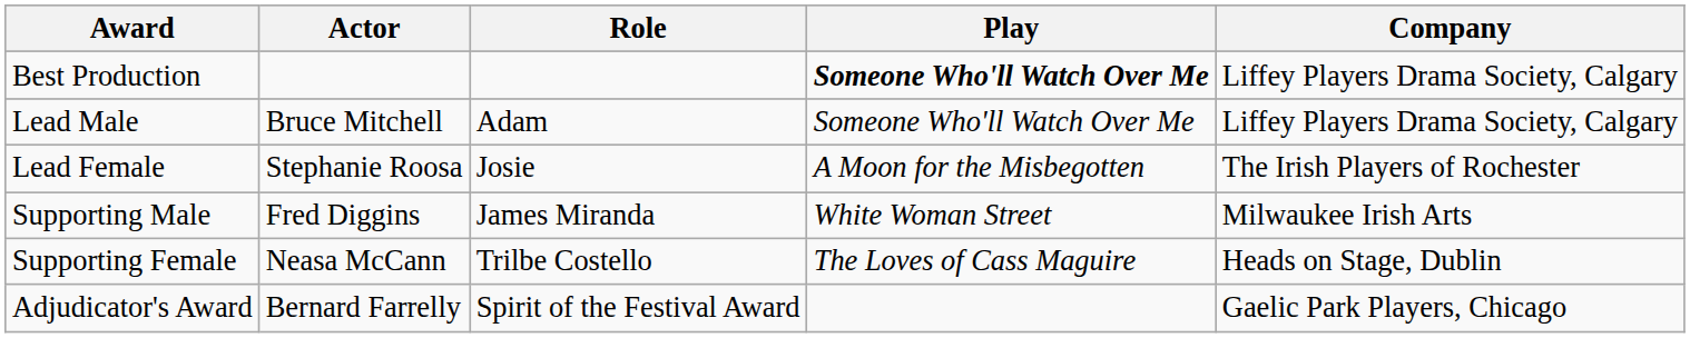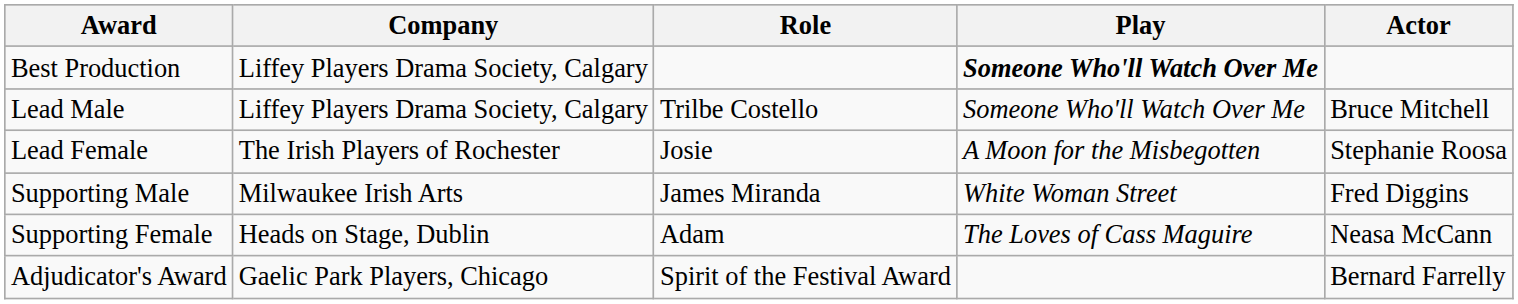columns swapped: Actor <-> Company
Lead Male | Role: Adam -> Trilbe Costello
Supporting Female | Role: Trilbe Costello -> Adam
